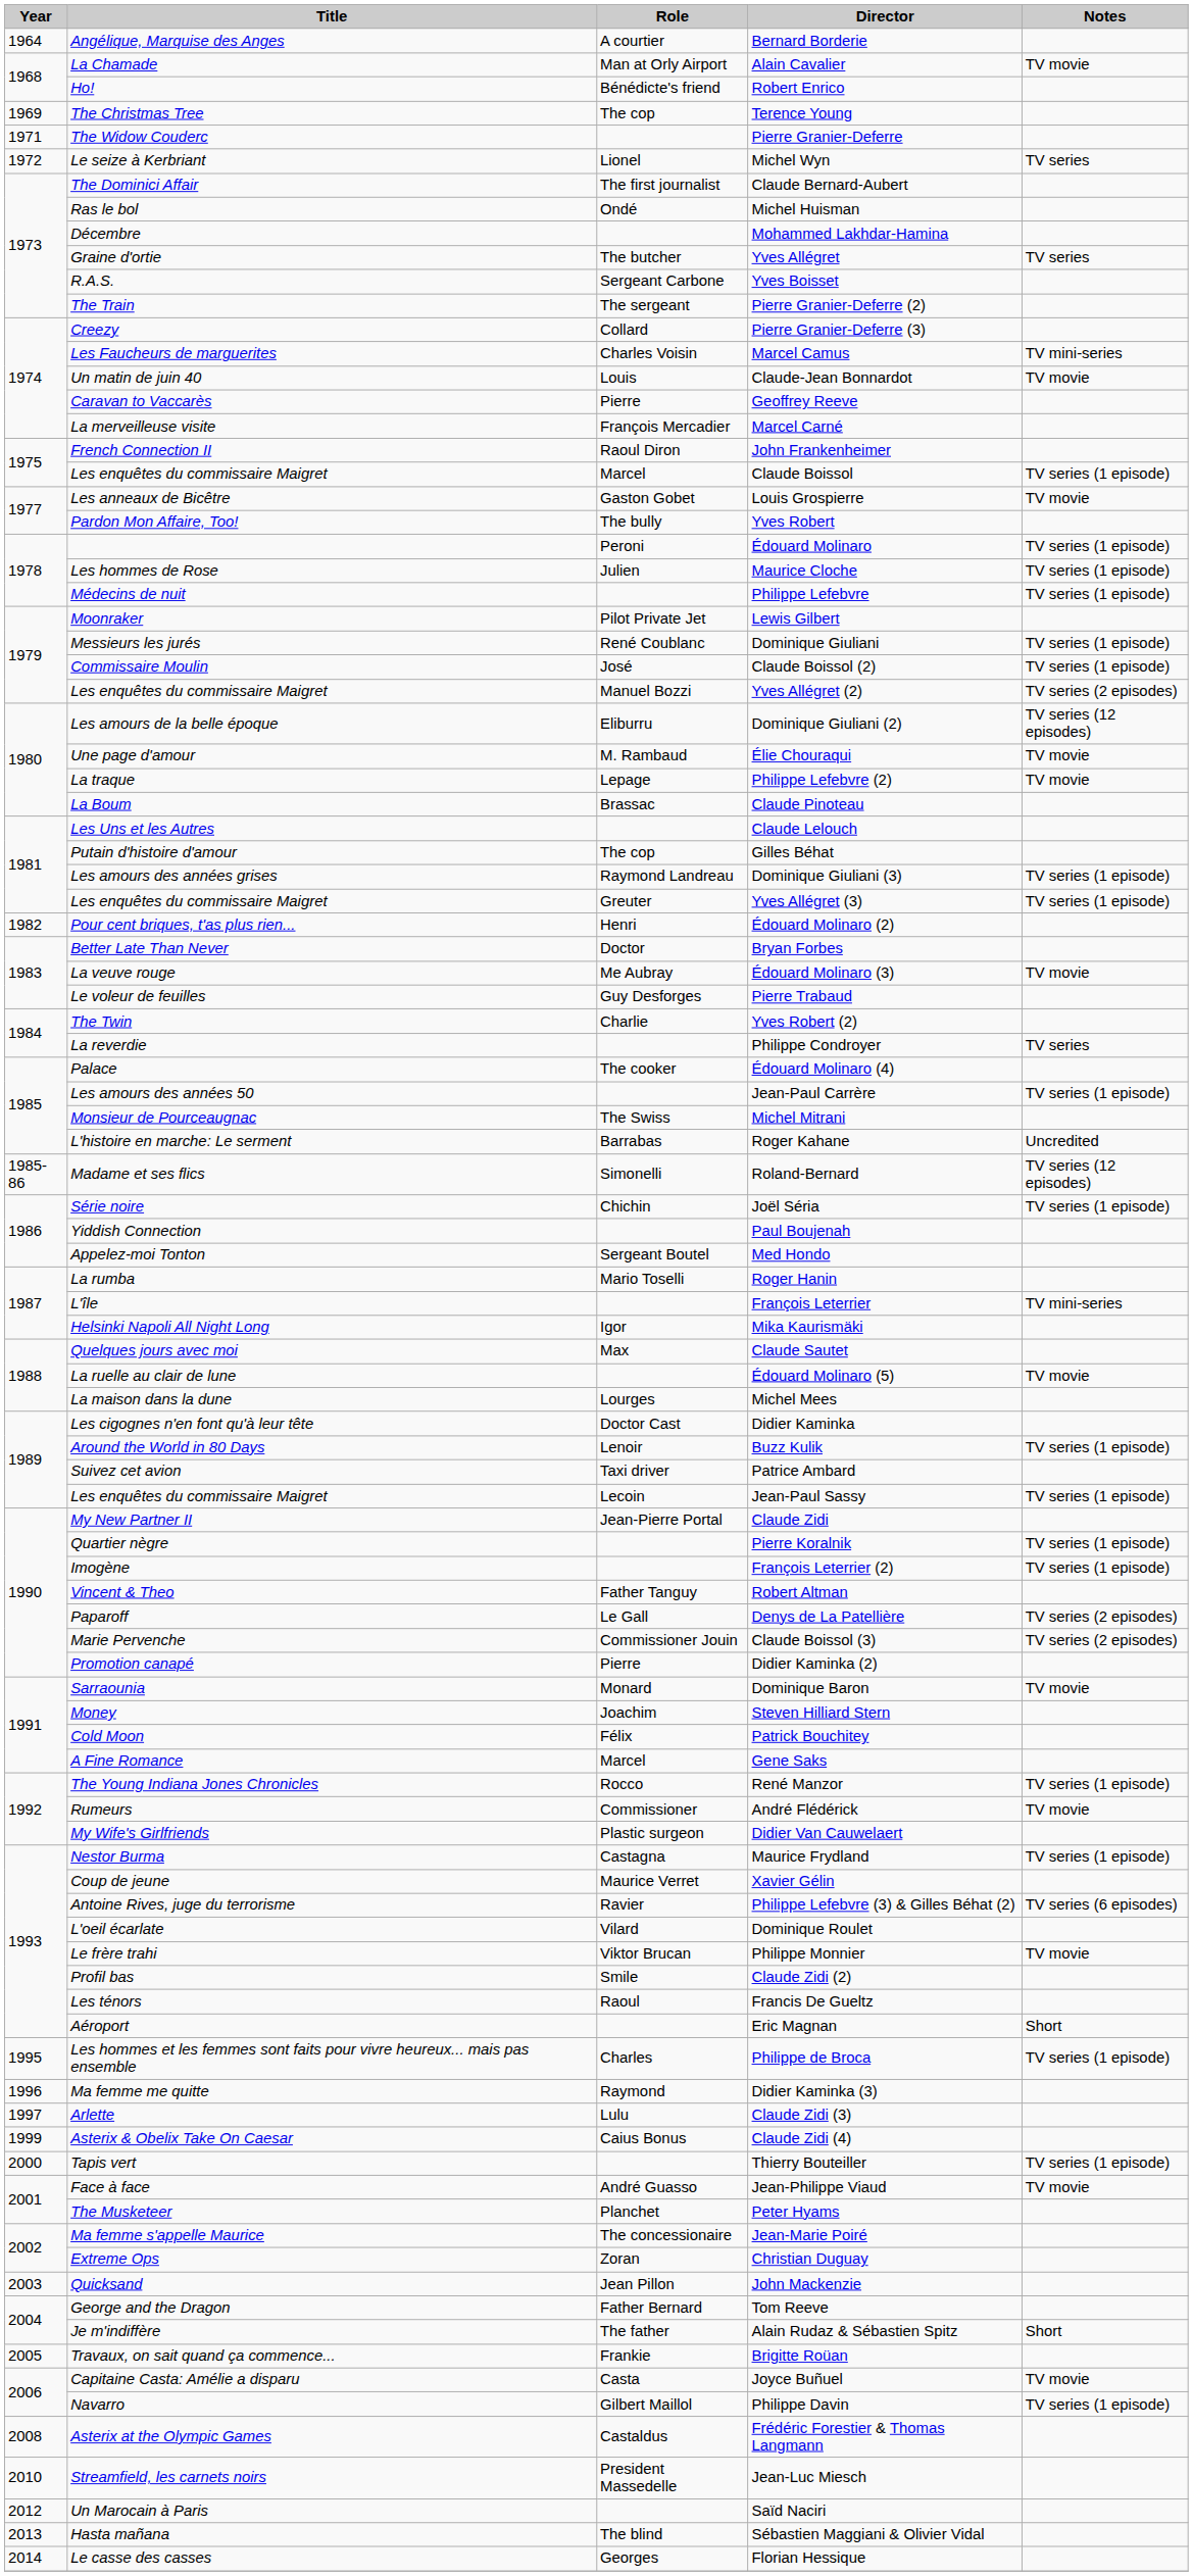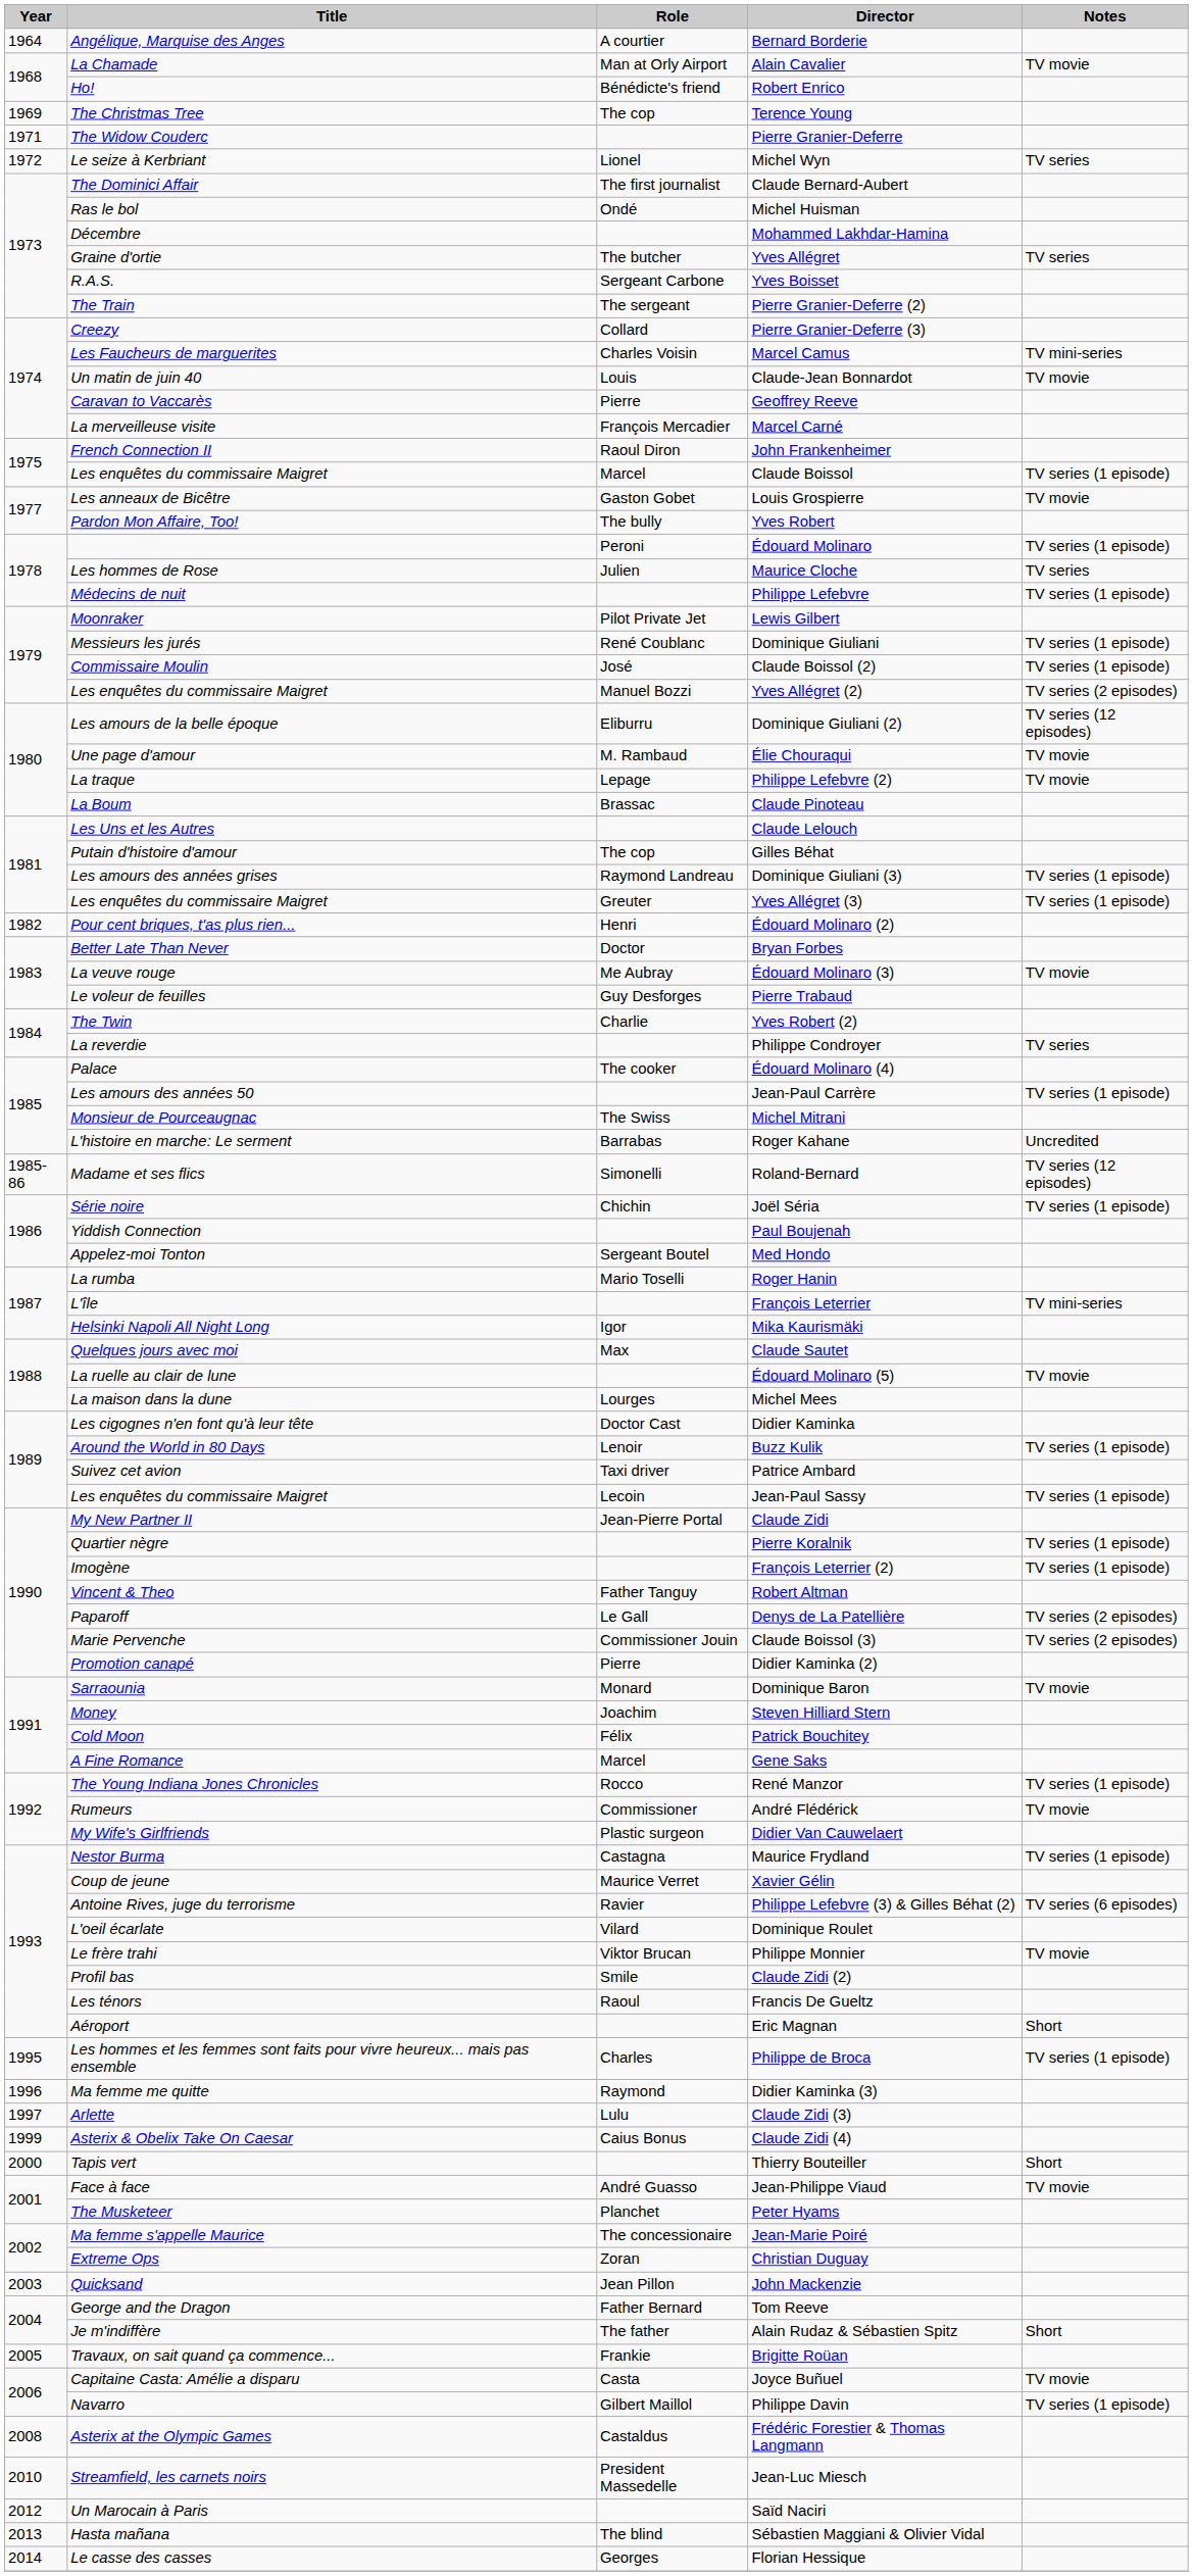Maurice Cloche | Notes: TV series (1 episode) -> TV series
Thierry Bouteiller | Notes: TV series (1 episode) -> Short
